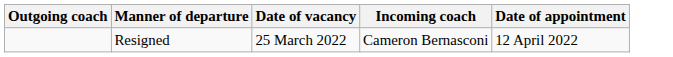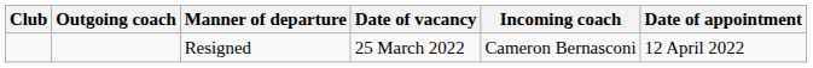+ column: Club
